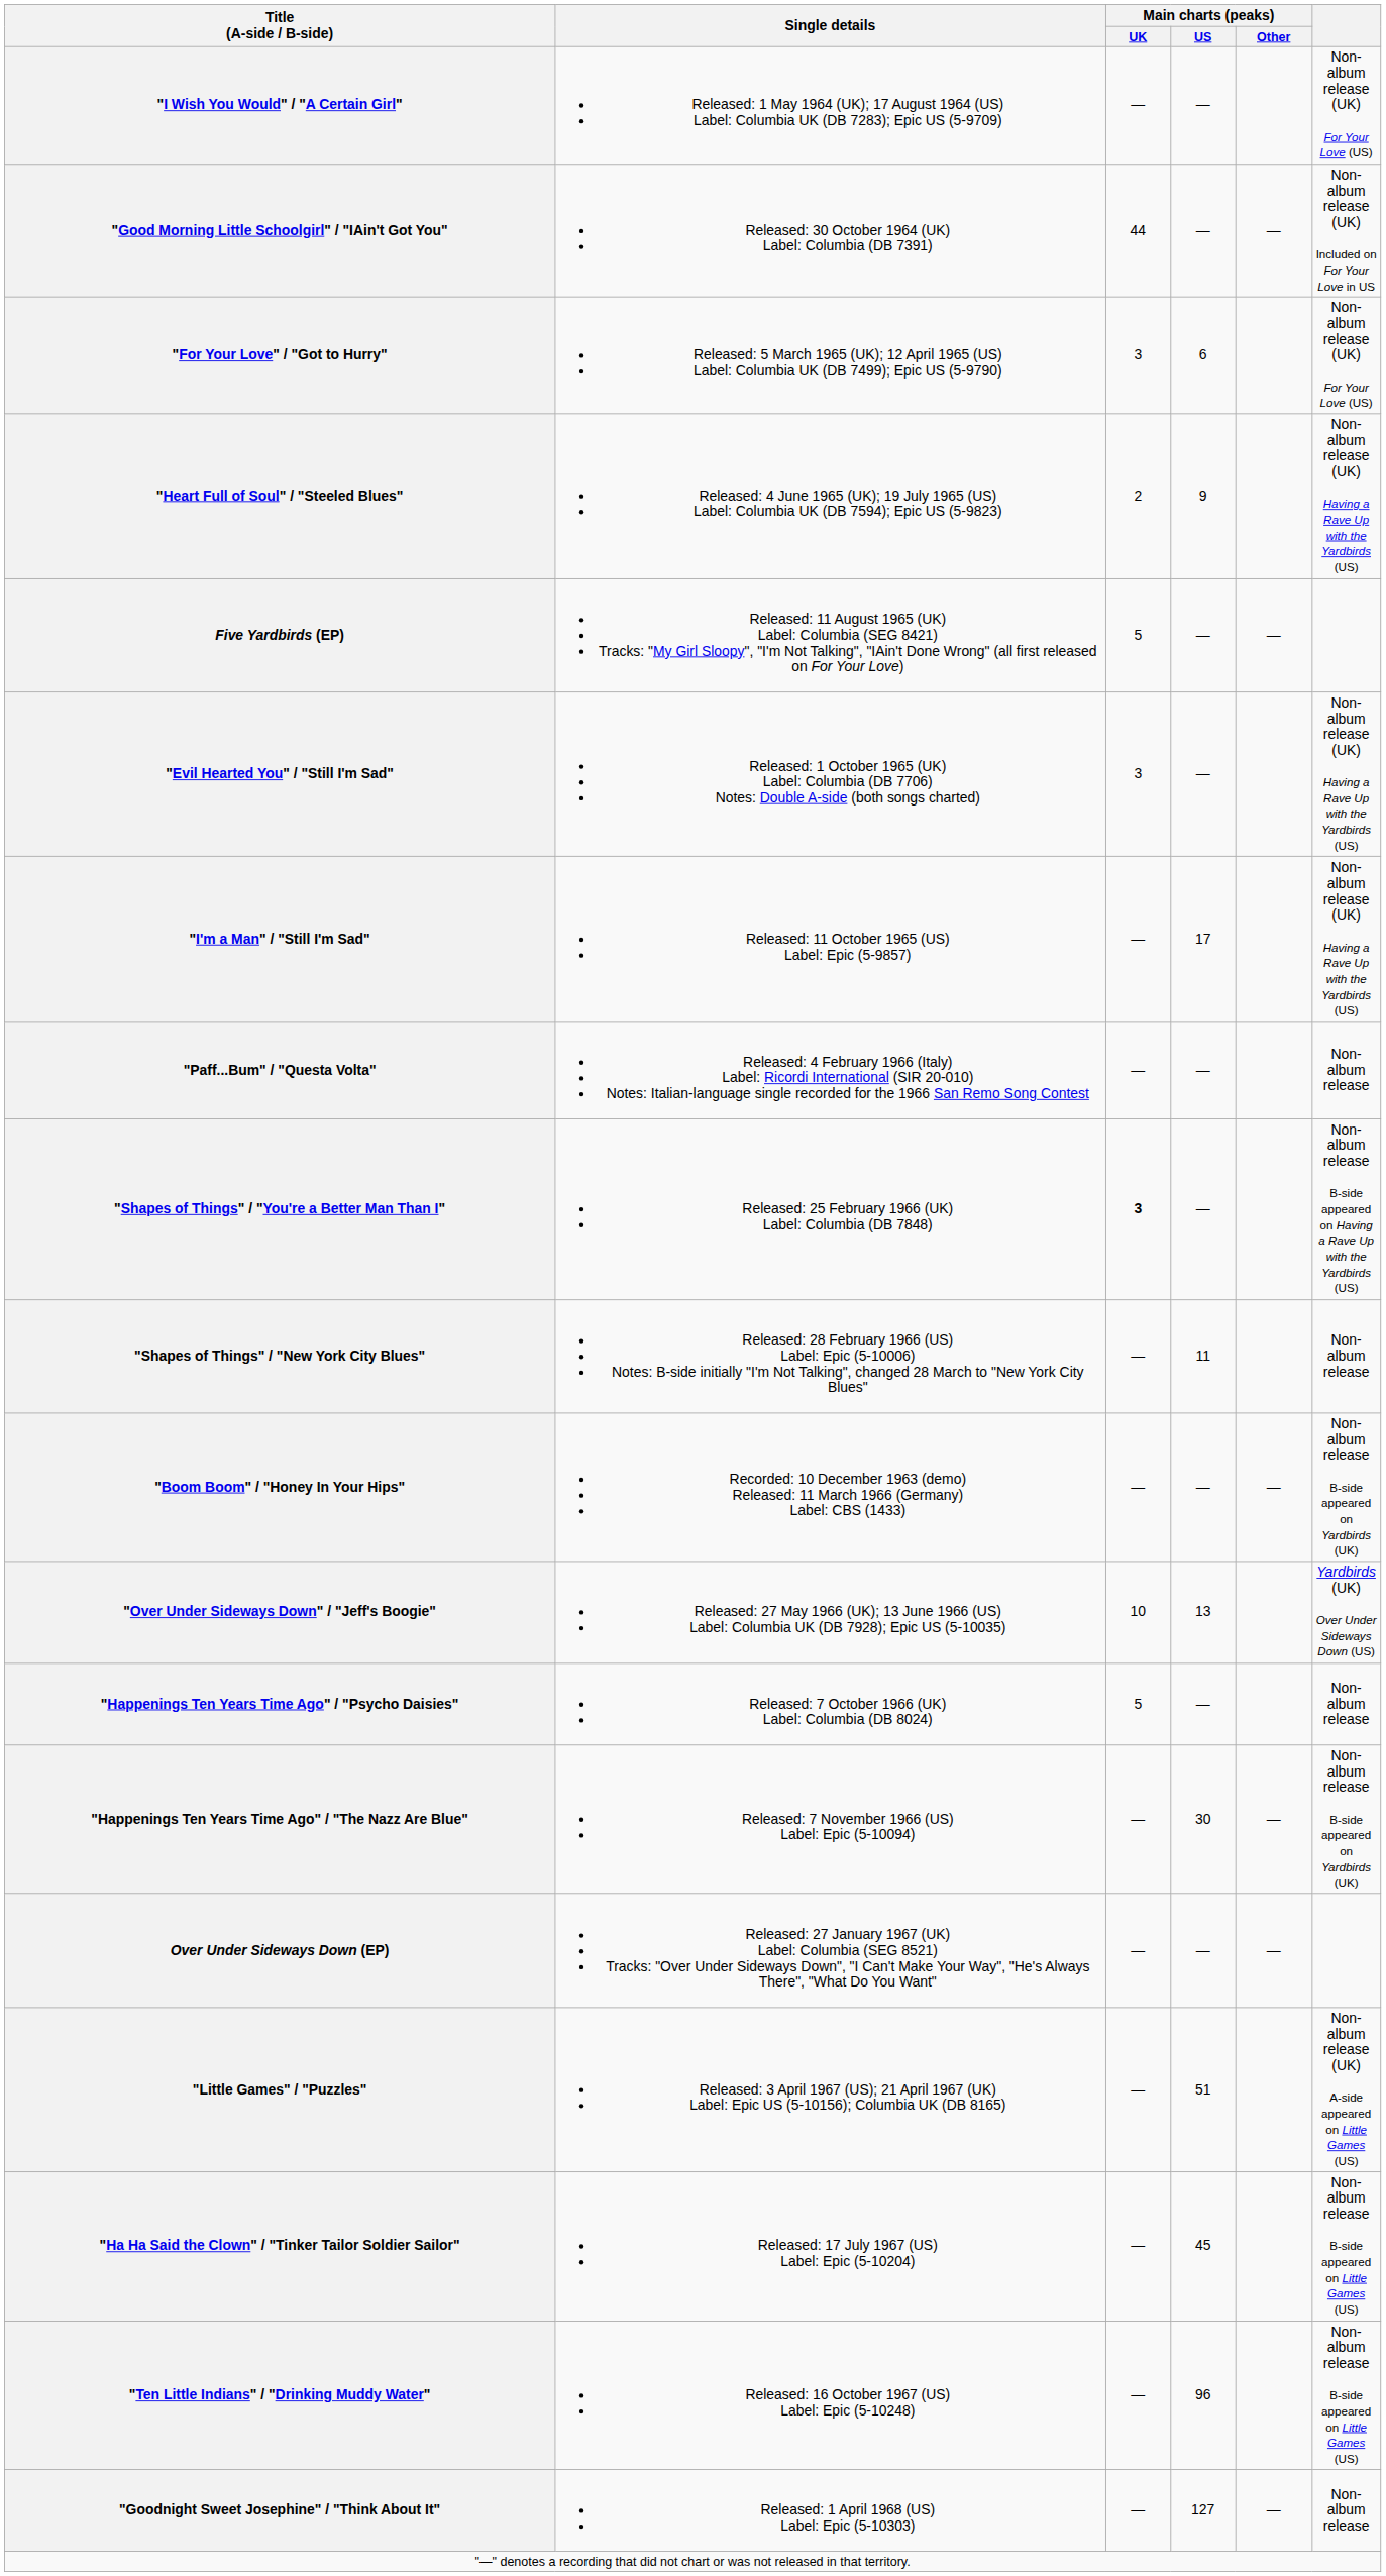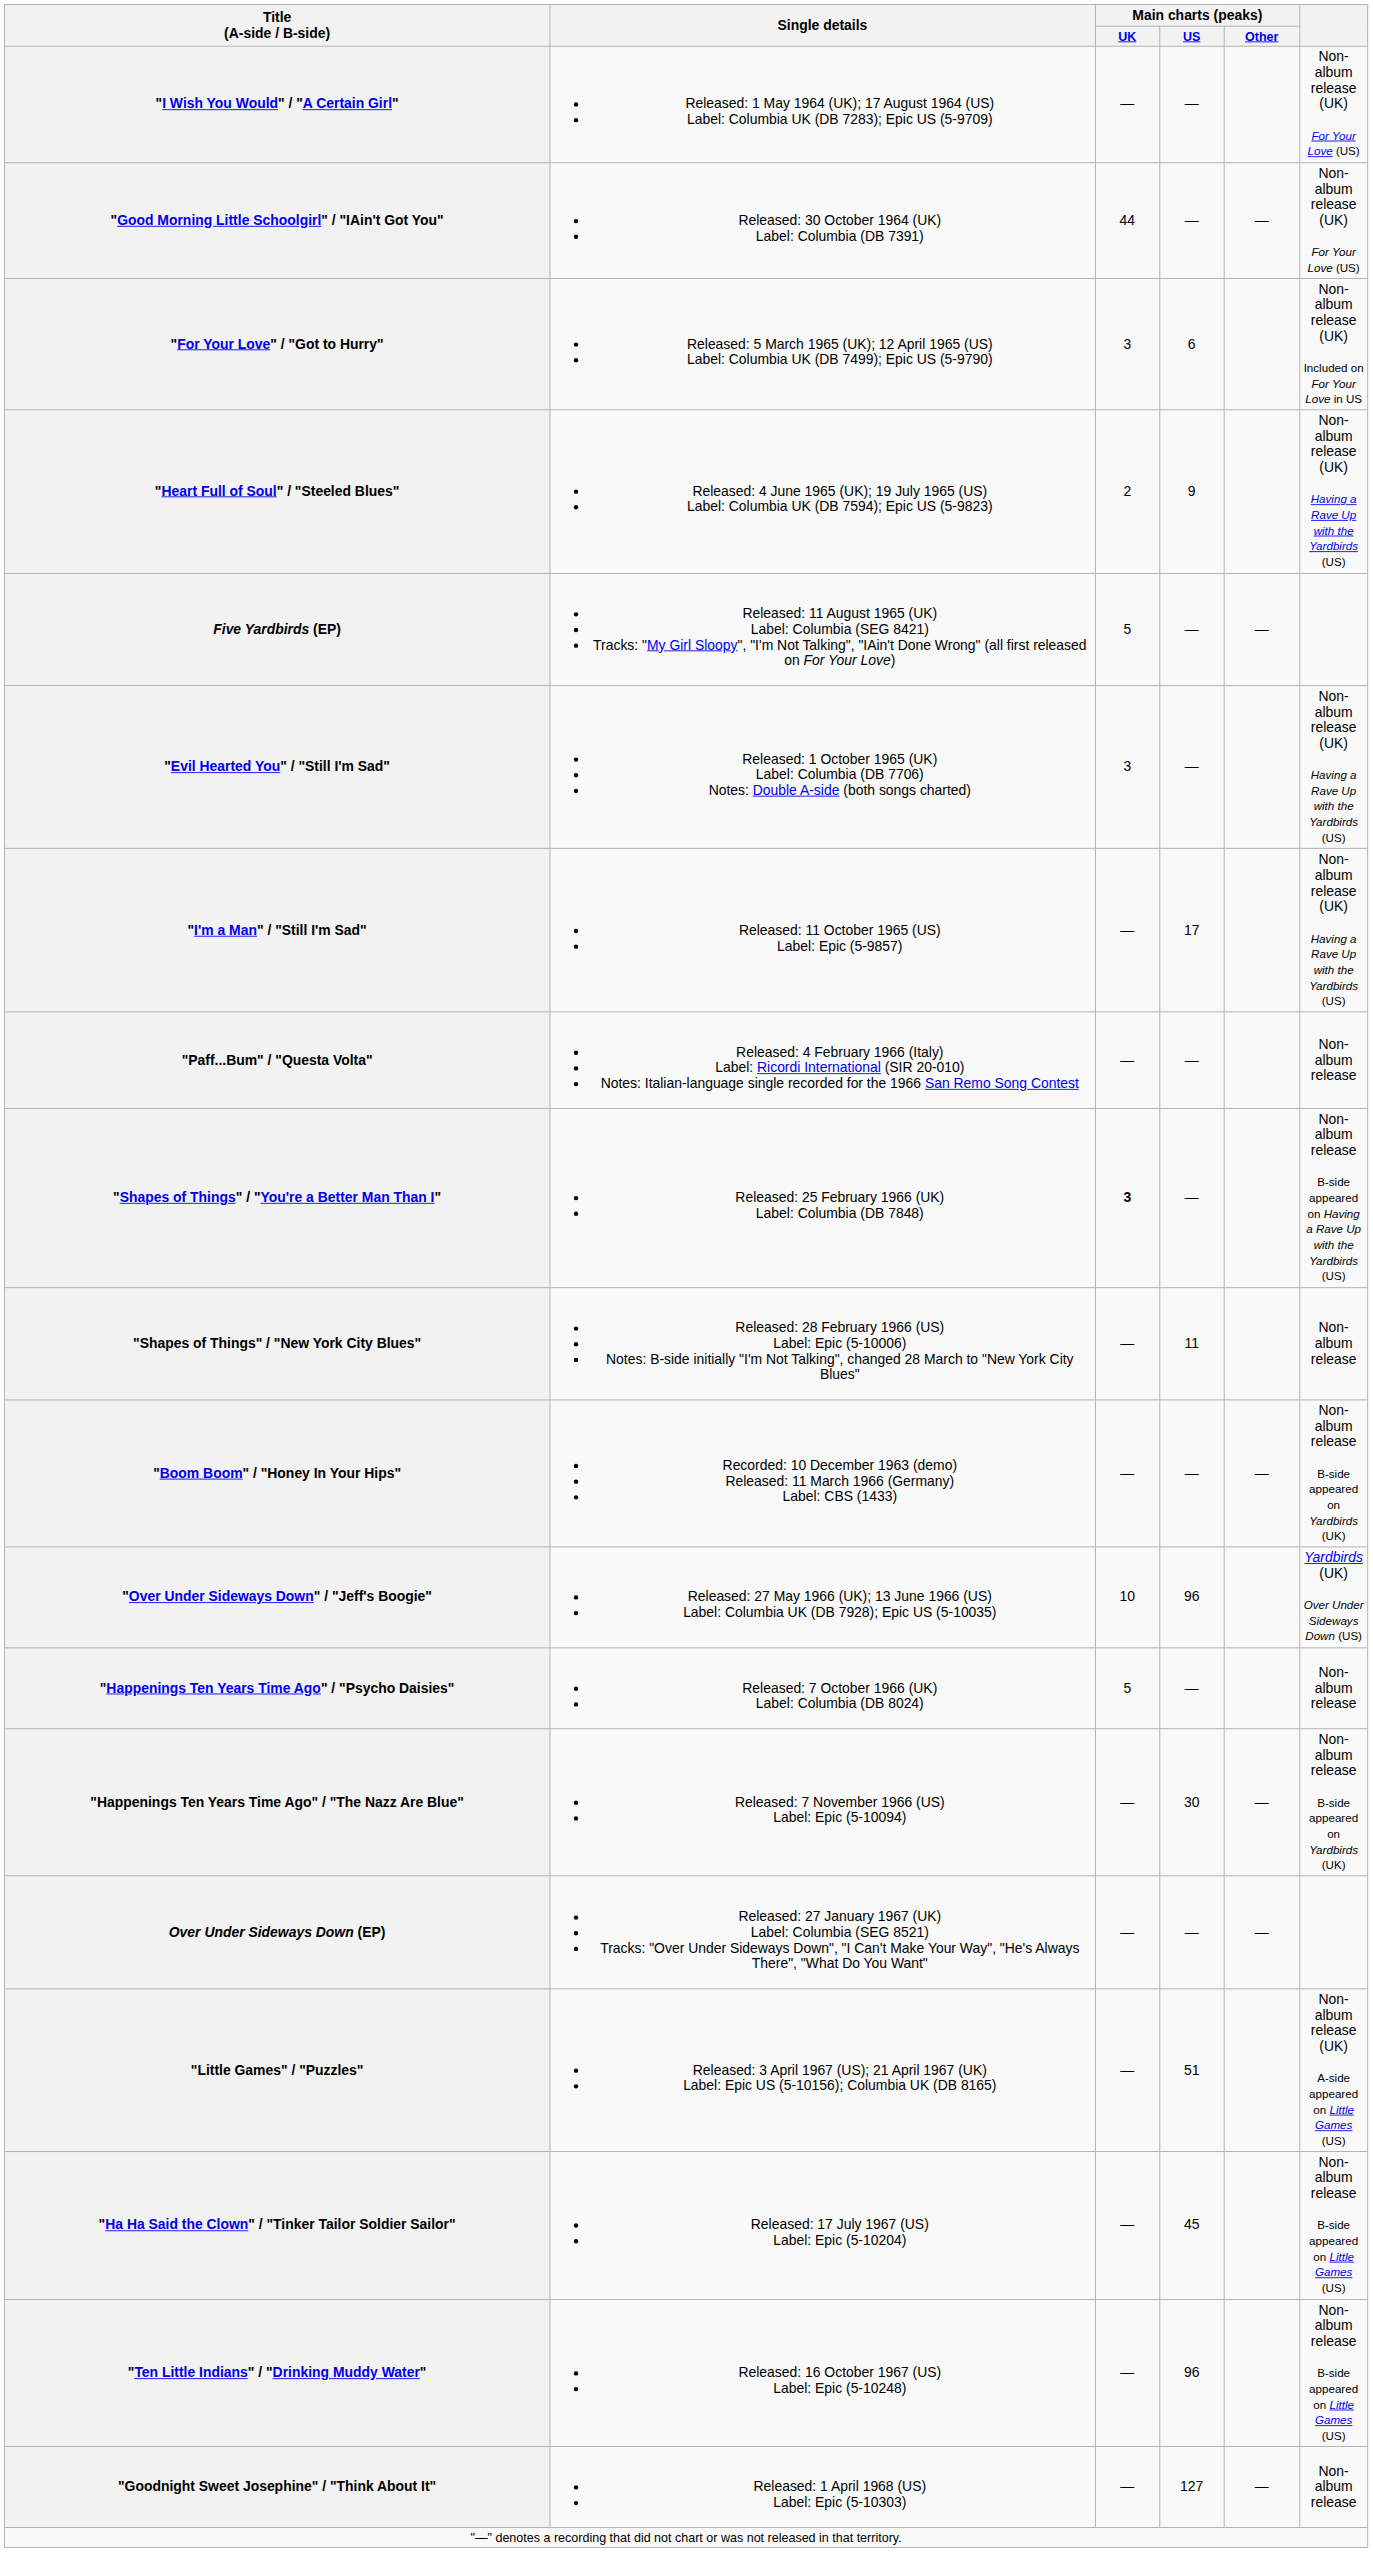"Good Morning Little Schoolgirl" / "IAin't Got You" | column 6: Non-album release (UK) Included on For Your Love in US -> Non-album release (UK) For Your Love (US)
"For Your Love" / "Got to Hurry" | column 6: Non-album release (UK) For Your Love (US) -> Non-album release (UK) Included on For Your Love in US
"Over Under Sideways Down" / "Jeff's Boogie" | Main charts (peaks) / US: 13 -> 96
